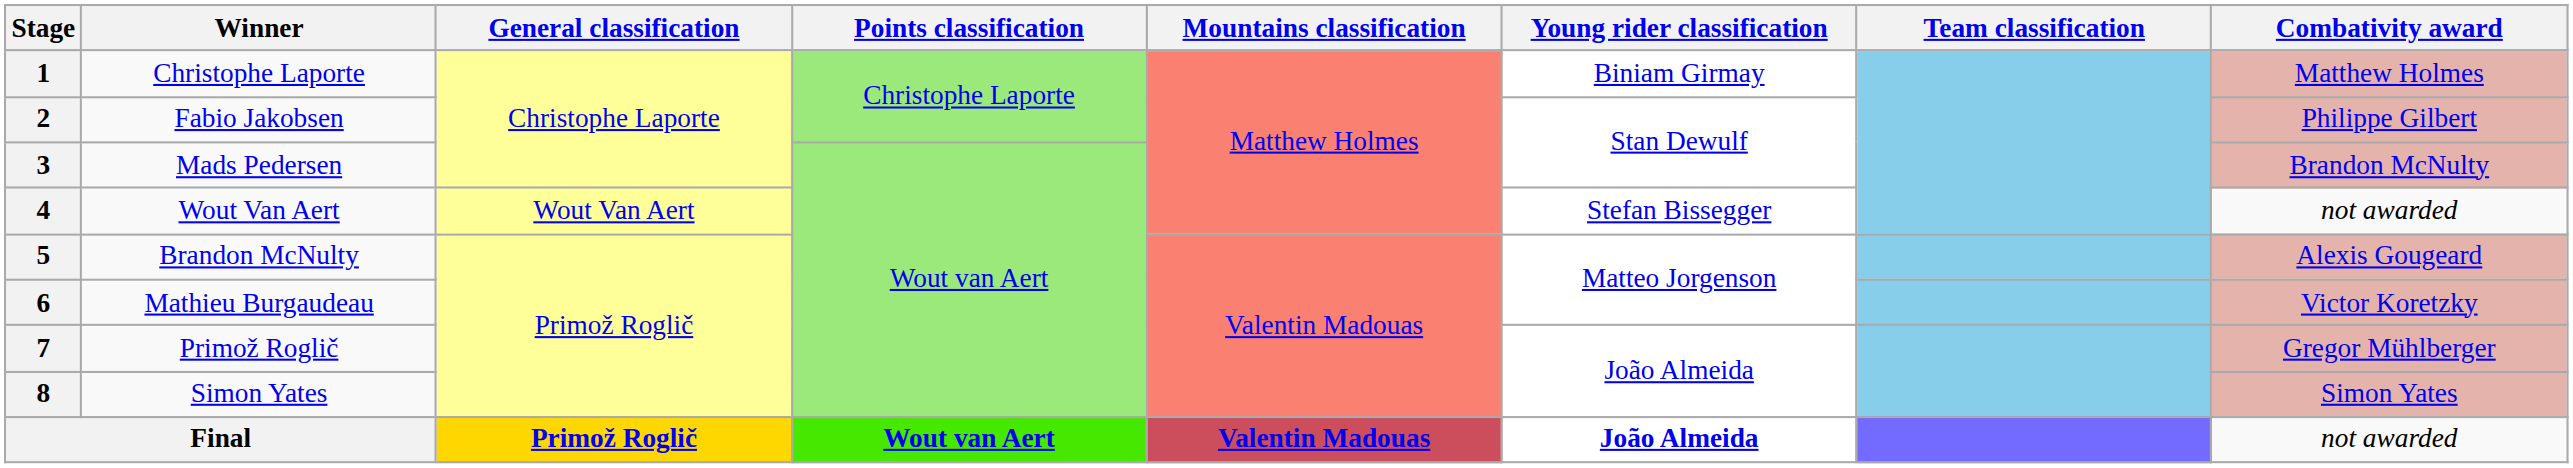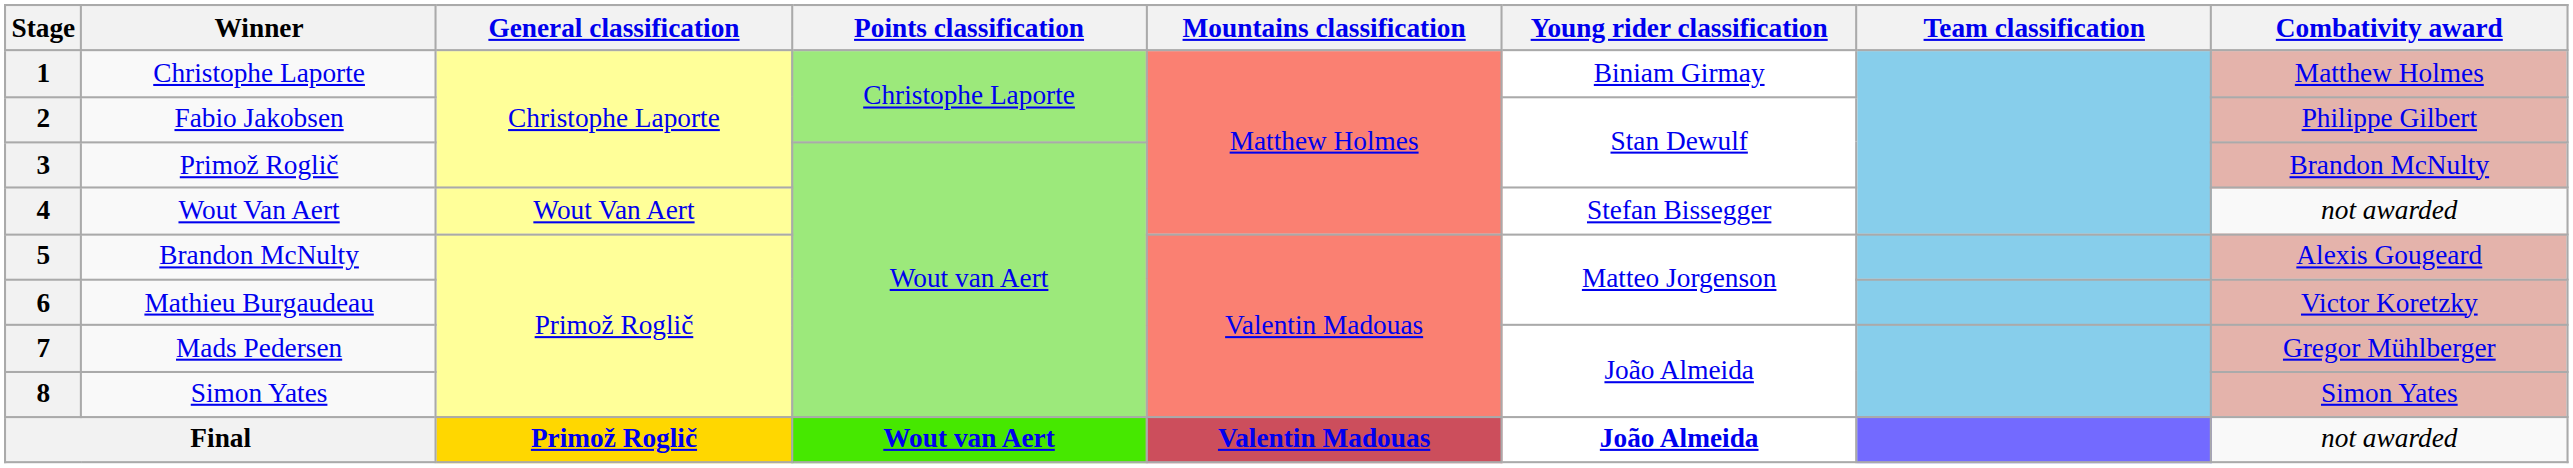3 | Winner: Mads Pedersen -> Primož Roglič
7 | Winner: Primož Roglič -> Mads Pedersen
